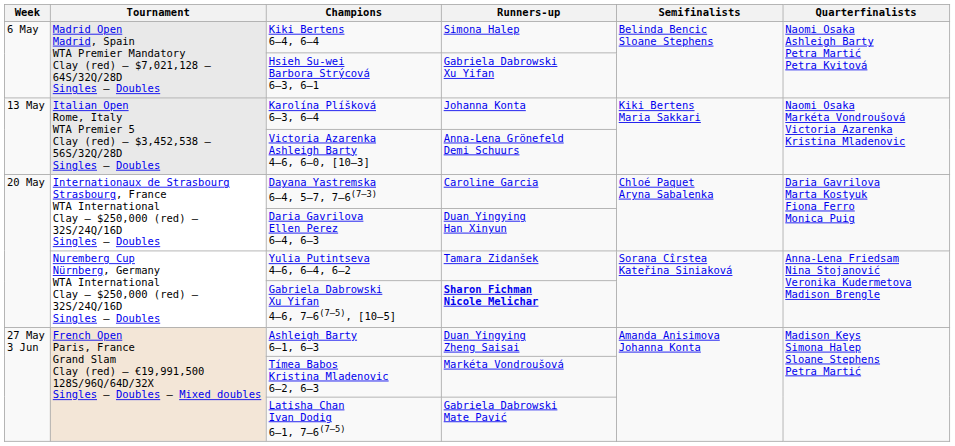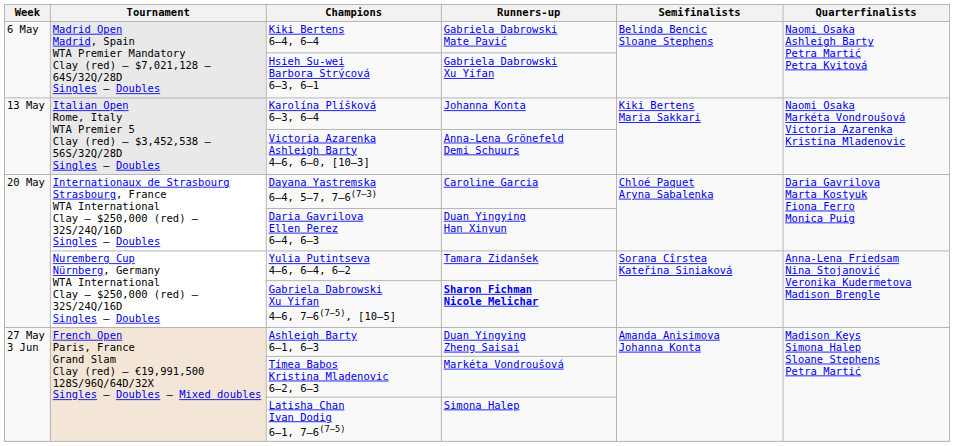Kiki Bertens 6–4, 6–4 | Runners-up: Simona Halep -> Gabriela Dabrowski Mate Pavić
Latisha Chan Ivan Dodig 6–1, 7–6(7–5) | Runners-up: Gabriela Dabrowski Mate Pavić -> Simona Halep
